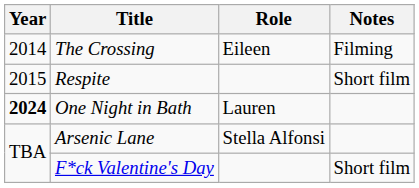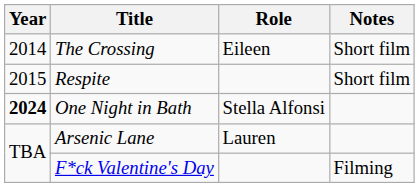The Crossing | Notes: Filming -> Short film
One Night in Bath | Role: Lauren -> Stella Alfonsi
Arsenic Lane | Role: Stella Alfonsi -> Lauren
F*ck Valentine's Day | Notes: Short film -> Filming
